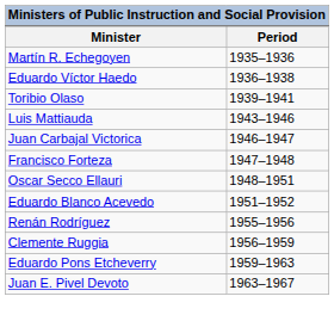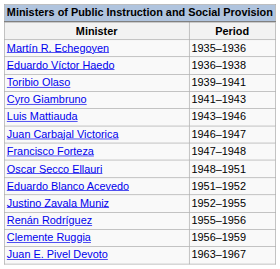+ row: Cyro Giambruno | 1941–1943
+ row: Justino Zavala Muniz | 1952–1955
- row: Eduardo Pons Etcheverry | 1959–1963
